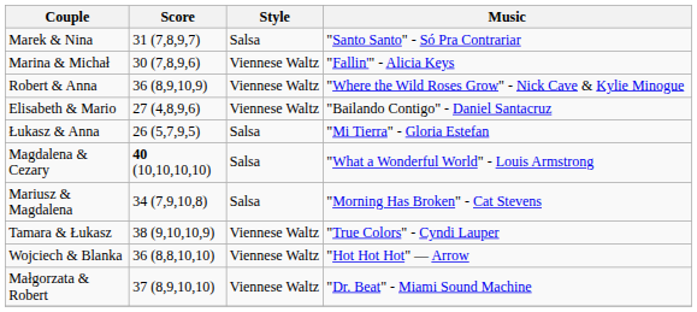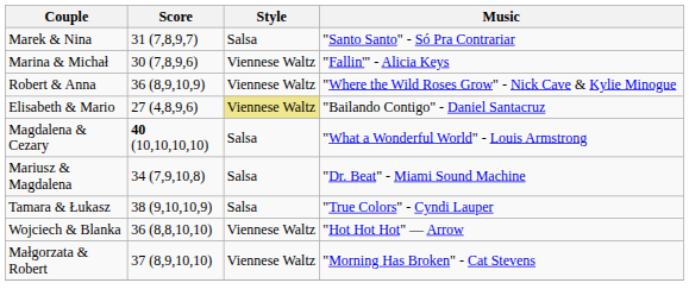Elisabeth & Mario | Style: no background -> khaki background
- row: Łukasz & Anna | 26 (5,7,9,5) | Salsa | "Mi Tierra" - Gloria Estefan
Mariusz & Magdalena | Music: "Morning Has Broken" - Cat Stevens -> "Dr. Beat" - Miami Sound Machine
Tamara & Łukasz | Style: Viennese Waltz -> Salsa
Małgorzata & Robert | Music: "Dr. Beat" - Miami Sound Machine -> "Morning Has Broken" - Cat Stevens
